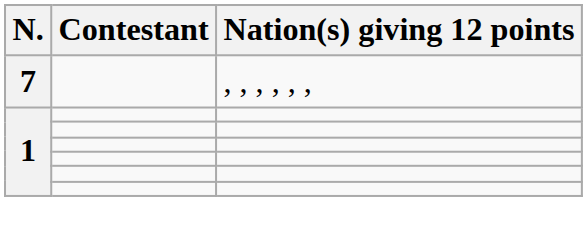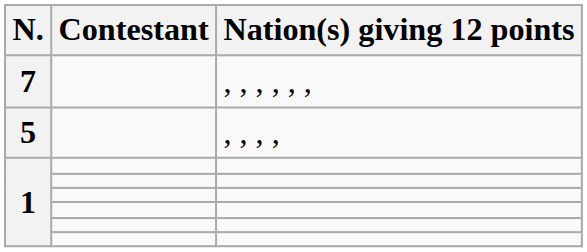+ row: 5 | , , , ,
